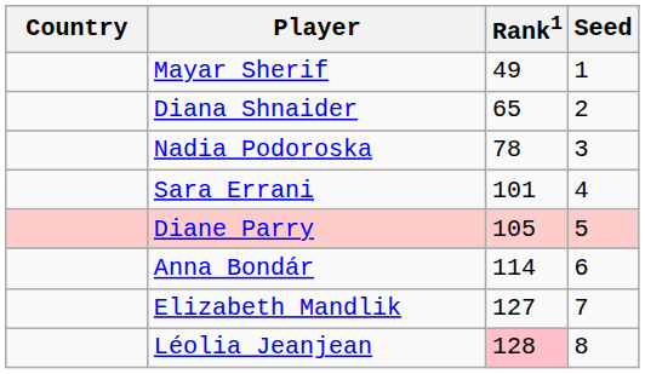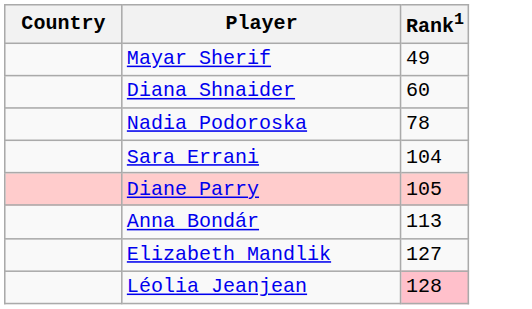- column: Seed | 1 | 2 | 3 | 4 | 5 | 6 | 7 | 8
Diana Shnaider | Rank1: 65 -> 60
Sara Errani | Rank1: 101 -> 104
Anna Bondár | Rank1: 114 -> 113
